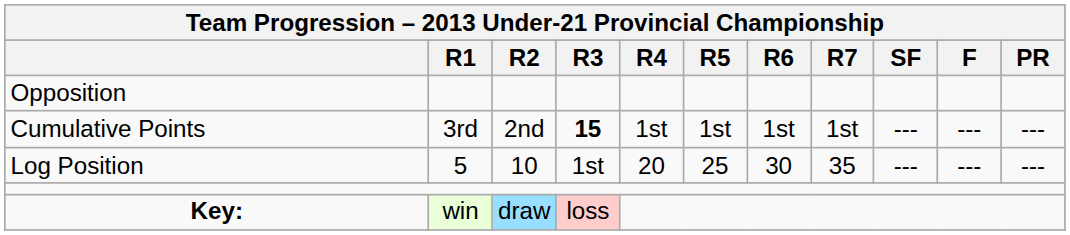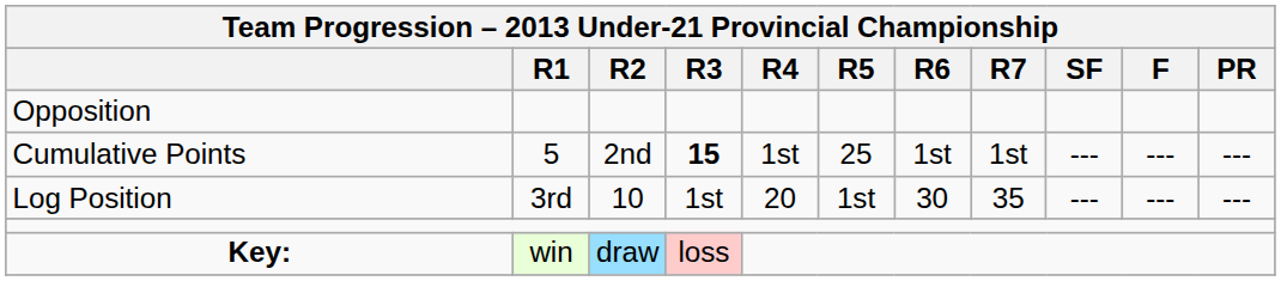Cumulative Points | column 2: 3rd -> 5
Cumulative Points | column 6: 1st -> 25
Log Position | column 2: 5 -> 3rd
Log Position | column 6: 25 -> 1st
